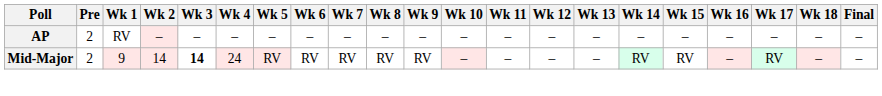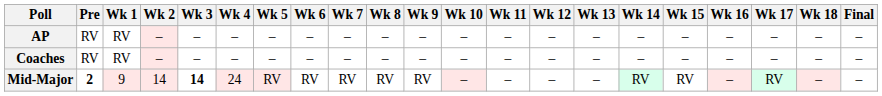AP | Pre: 2 -> RV
+ row: Coaches | RV | RV | – | – | – | – | – | – | – | – | – | – | – | – | – | – | – | – | – | –
Mid-Major | Pre: normal -> bold
